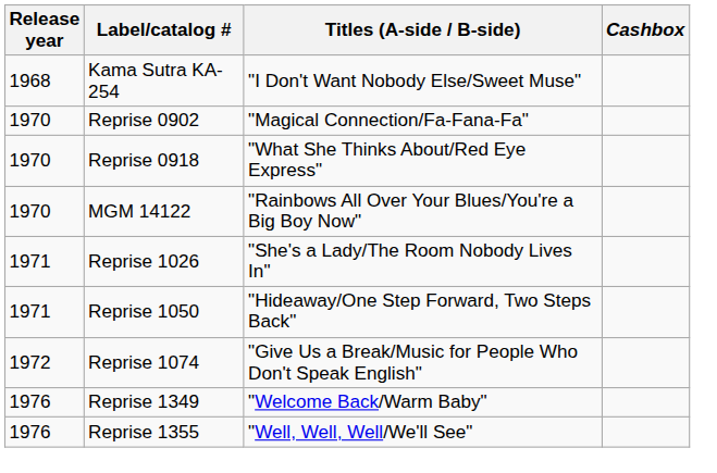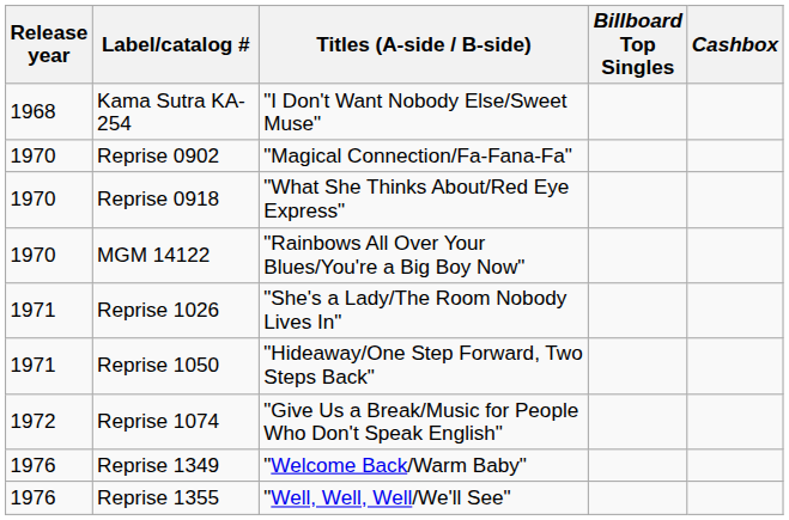+ column: Billboard Top Singles
